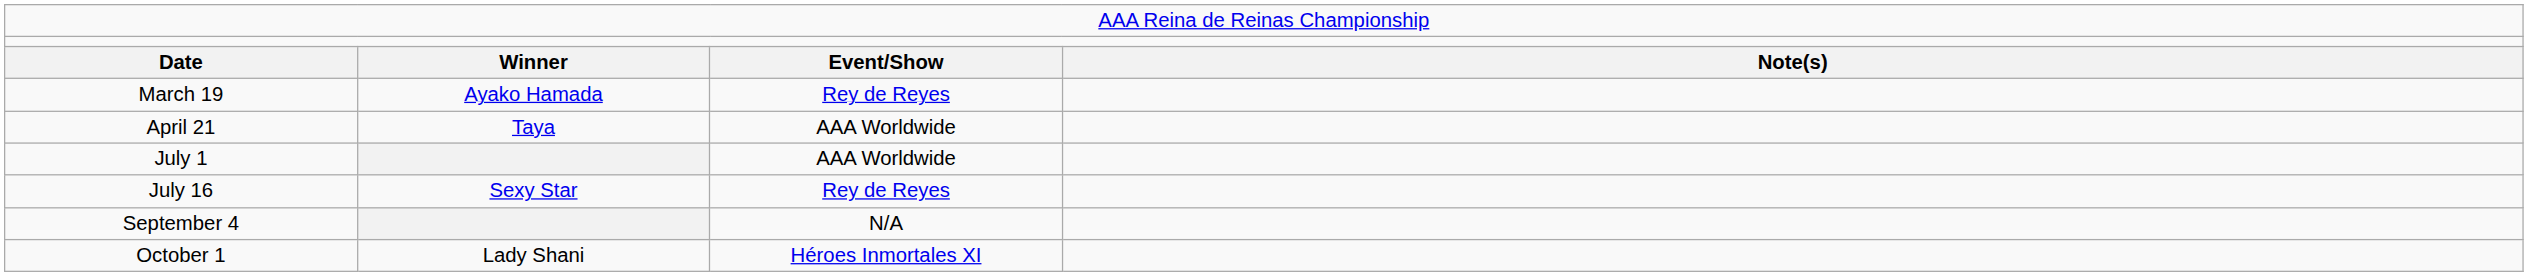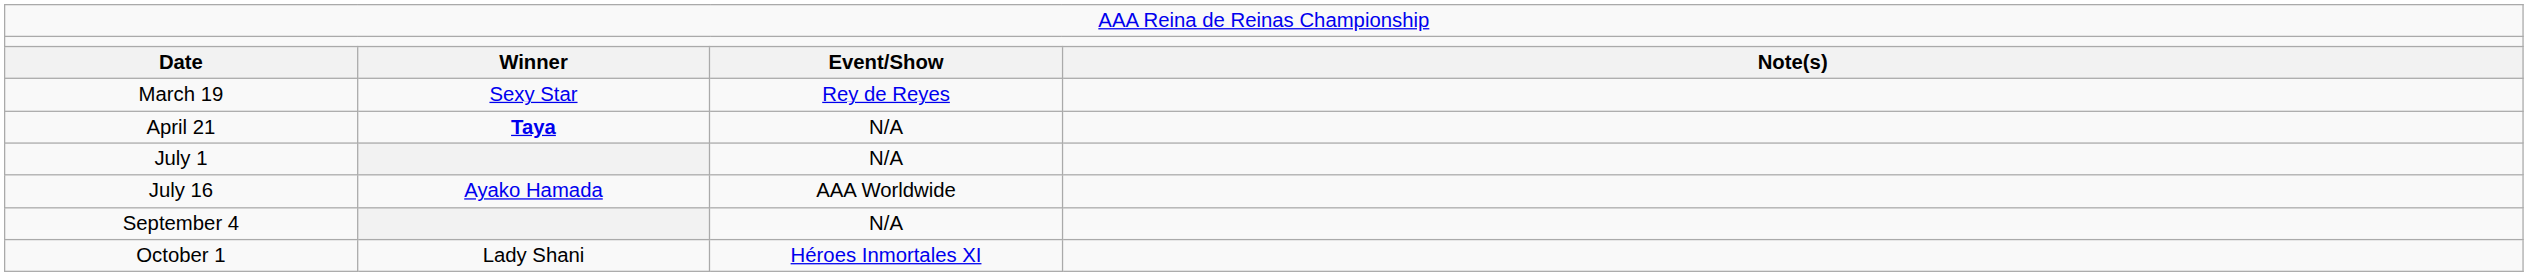March 19 | column 2: Ayako Hamada -> Sexy Star
April 21 | column 2: normal -> bold
April 21 | column 3: AAA Worldwide -> N/A
July 1 | column 3: AAA Worldwide -> N/A
July 16 | column 2: Sexy Star -> Ayako Hamada
July 16 | column 3: Rey de Reyes -> AAA Worldwide
